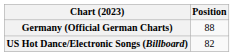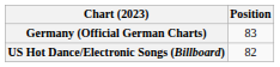Germany (Official German Charts) | Position: 88 -> 83
